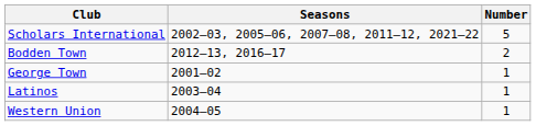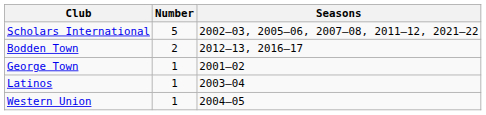columns swapped: Number <-> Seasons
